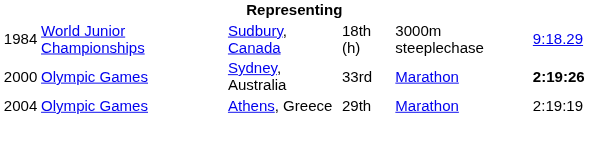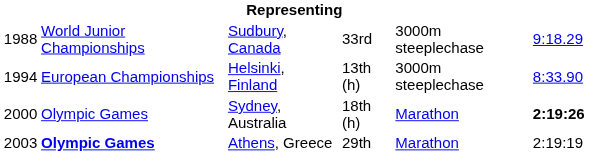Sudbury, Canada | column 1: 1984 -> 1988
Sudbury, Canada | column 4: 18th (h) -> 33rd
+ row: 1994 | European Championships | Helsinki, Finland | 13th (h) | 3000m steeplechase | 8:33.90
Sydney, Australia | column 4: 33rd -> 18th (h)
Athens, Greece | column 1: 2004 -> 2003
Athens, Greece | column 2: normal -> bold
